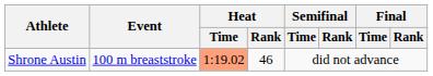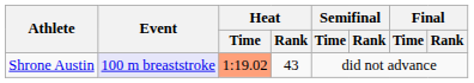Shrone Austin | Event: no background -> lavender background
Shrone Austin | Heat / Rank: 46 -> 43
